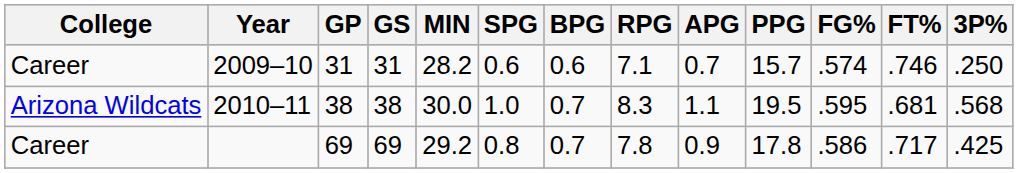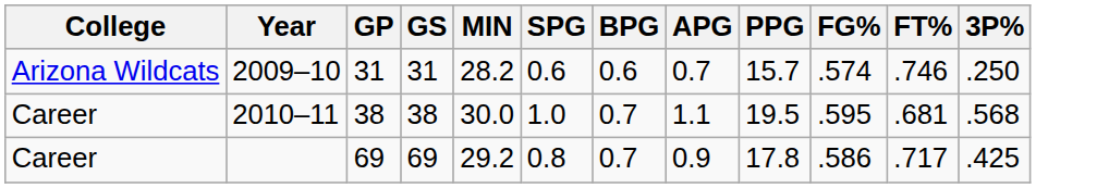- column: RPG | 7.1 | 8.3 | 7.8
2009–10 | College: Career -> Arizona Wildcats
2010–11 | College: Arizona Wildcats -> Career
